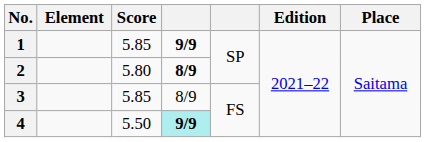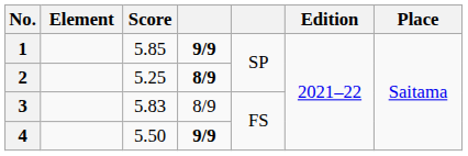2 | Score: 5.80 -> 5.25
3 | Score: 5.85 -> 5.83
4 | column 4: paleturquoise background -> no background
